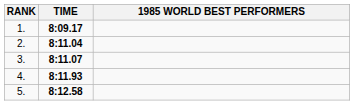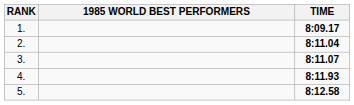columns swapped: 1985 WORLD BEST PERFORMERS <-> TIME
